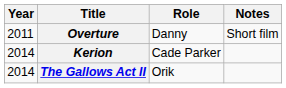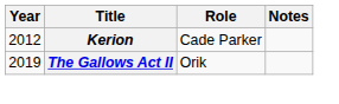- row: 2011 | Overture | Danny | Short film
Kerion | Year: 2014 -> 2012
The Gallows Act II | Year: 2014 -> 2019
